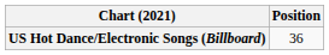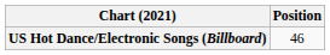US Hot Dance/Electronic Songs (Billboard) | Position: 36 -> 46
